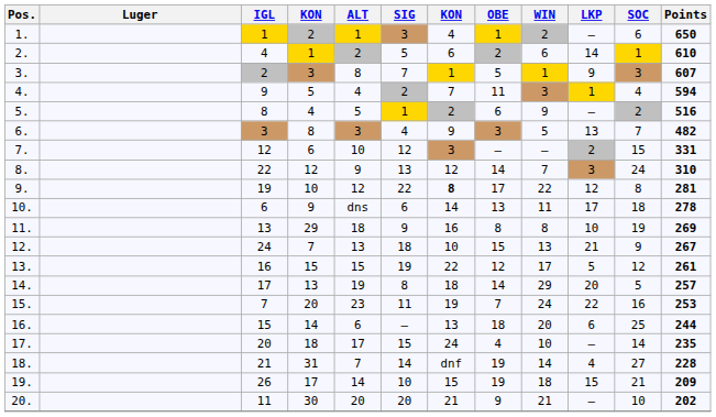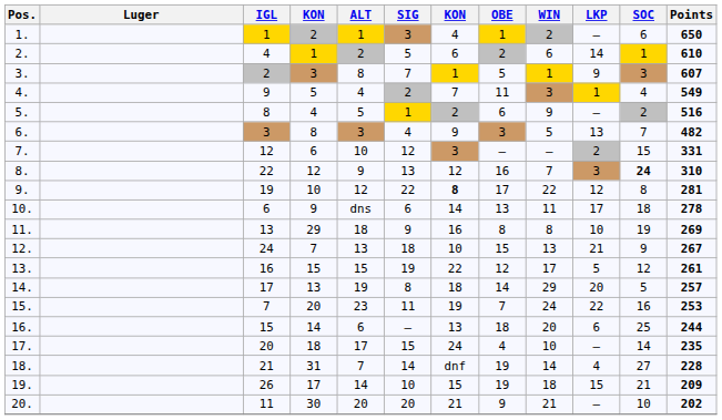4. | Points: 594 -> 549
8. | OBE: 14 -> 16
8. | SOC: normal -> bold
